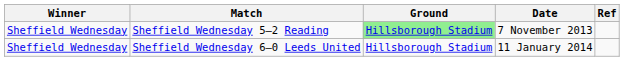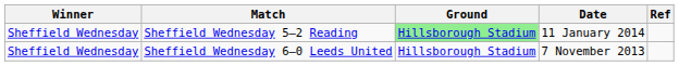Sheffield Wednesday 5–2 Reading | Date: 7 November 2013 -> 11 January 2014
Sheffield Wednesday 6–0 Leeds United | Date: 11 January 2014 -> 7 November 2013
